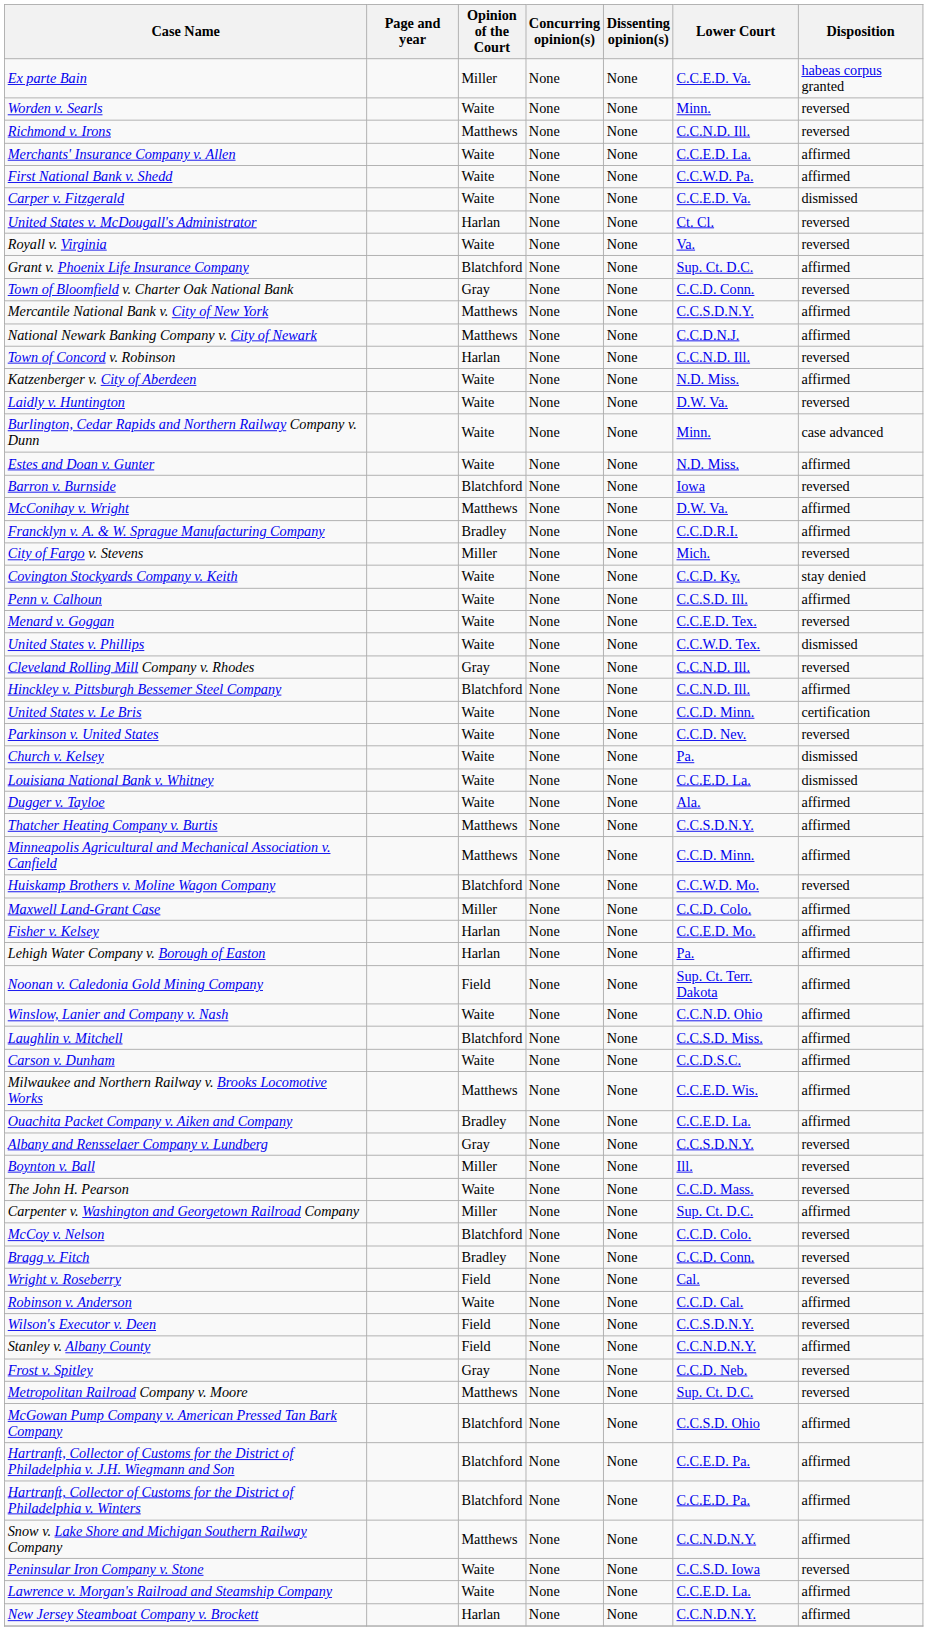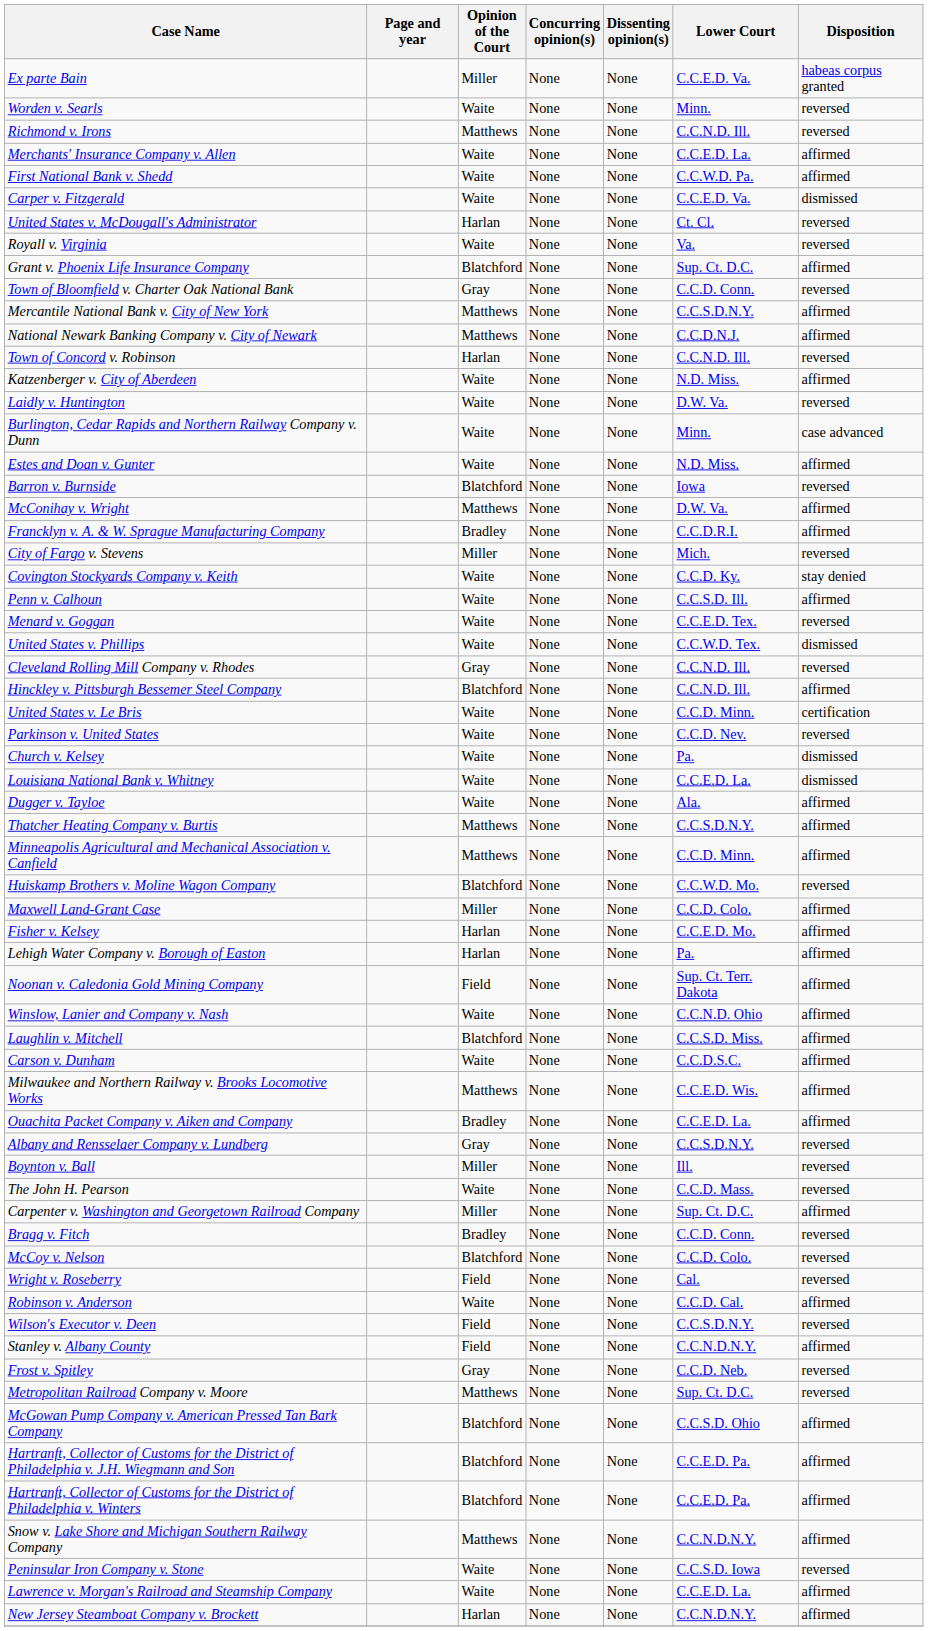rows swapped: Bragg v. Fitch <-> McCoy v. Nelson
